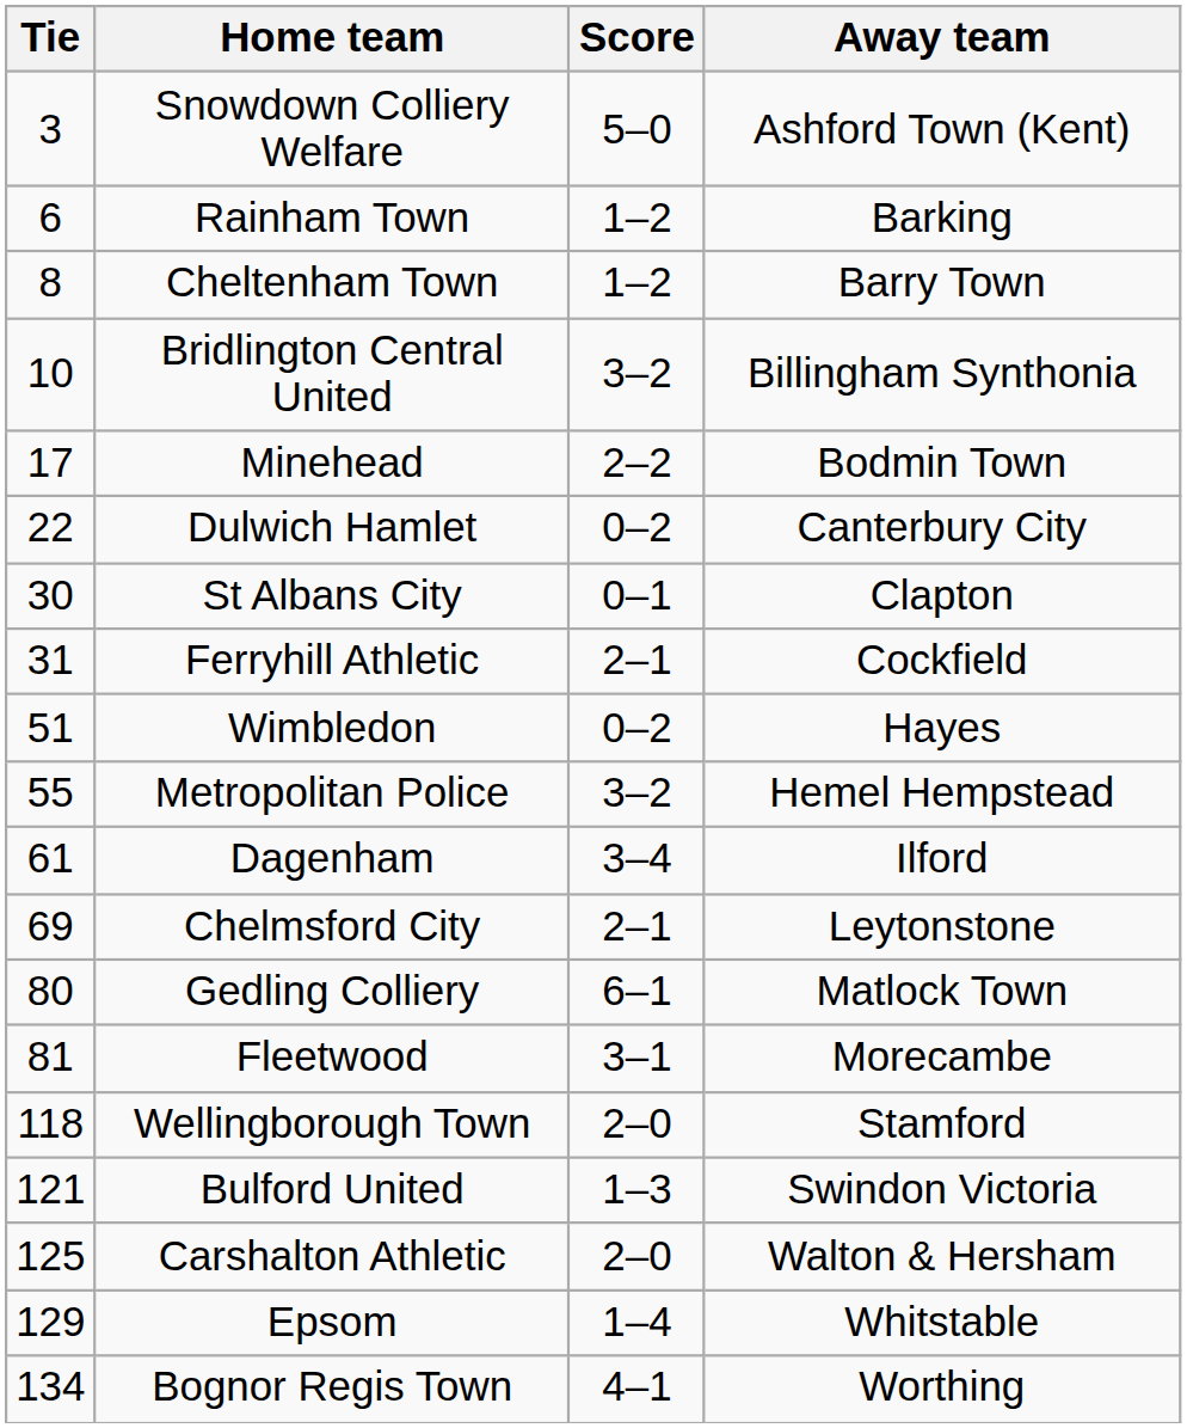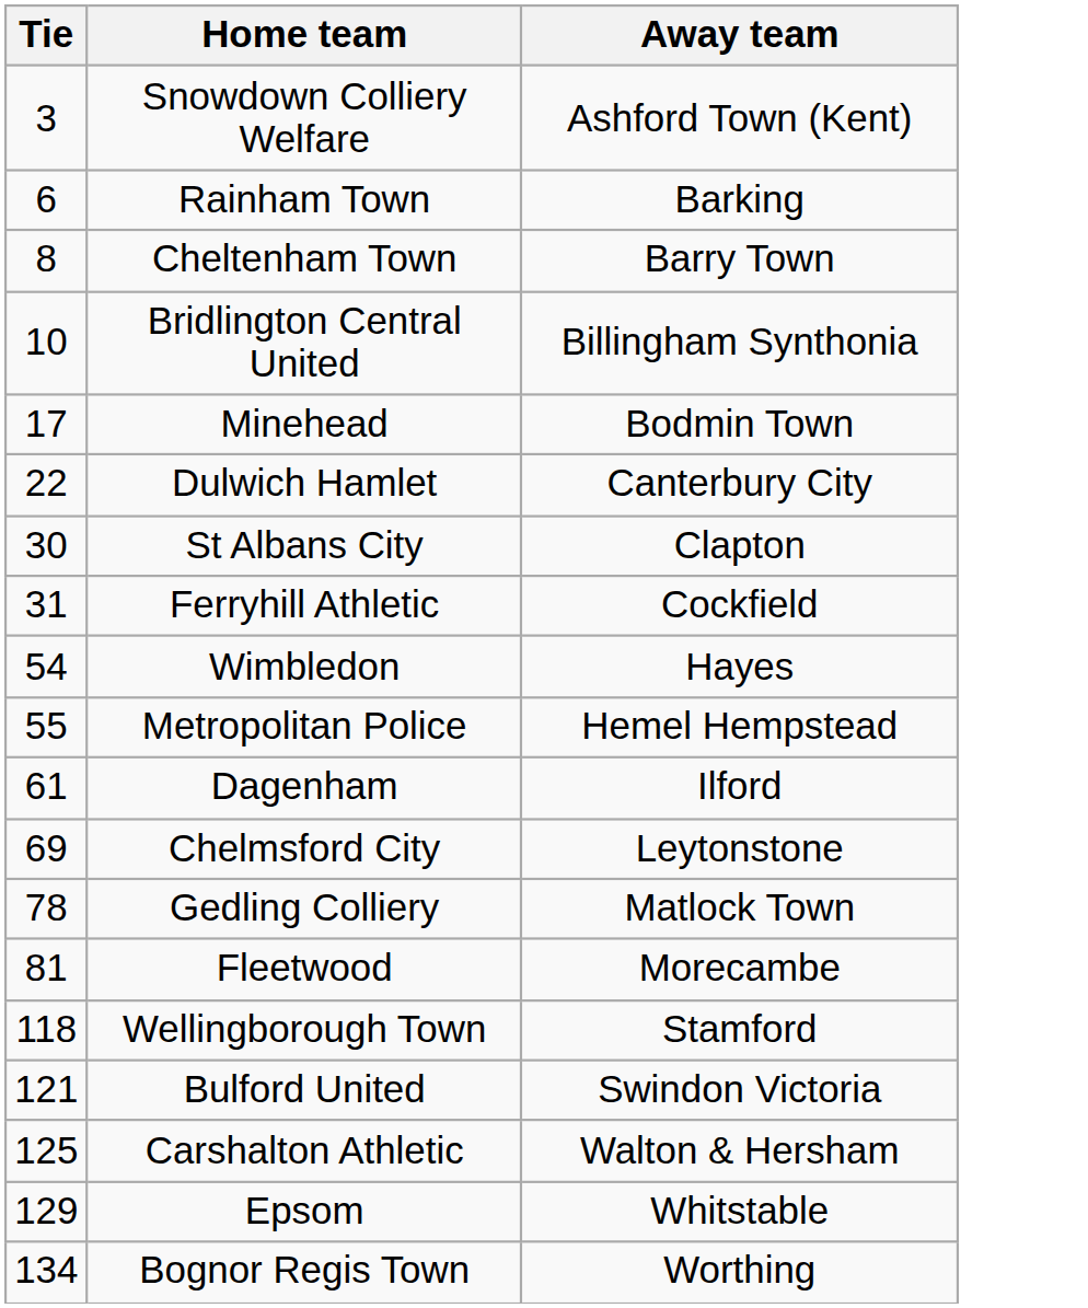- column: Score | 5–0 | 1–2 | 1–2 | 3–2 | 2–2 | 0–2 | 0–1 | 2–1 | 0–2 | 3–2 | 3–4 | 2–1 | 6–1 | 3–1 | 2–0 | 1–3 | 2–0 | 1–4 | 4–1
Wimbledon | Tie: 51 -> 54
Gedling Colliery | Tie: 80 -> 78
